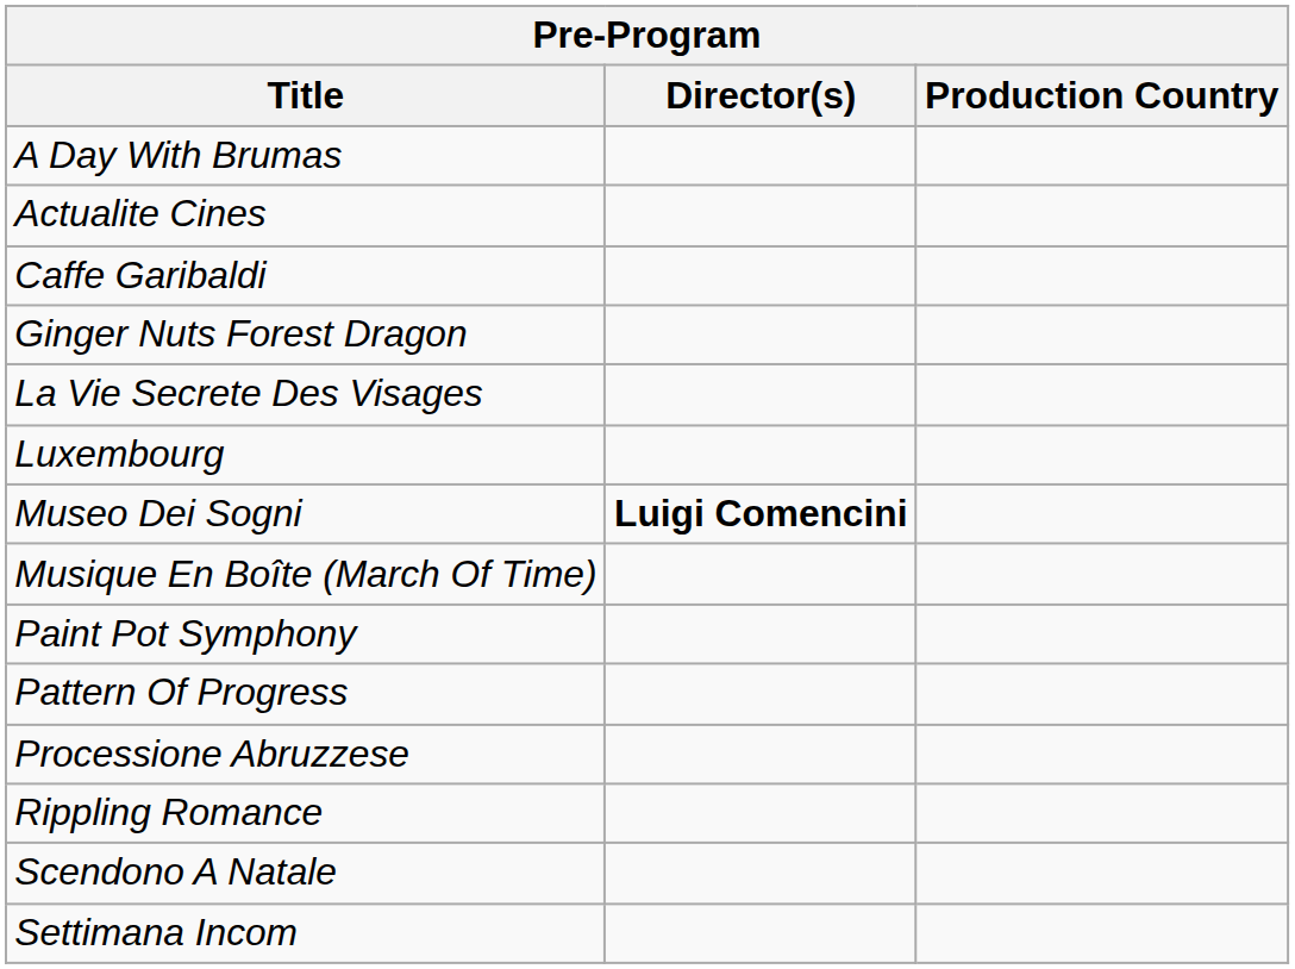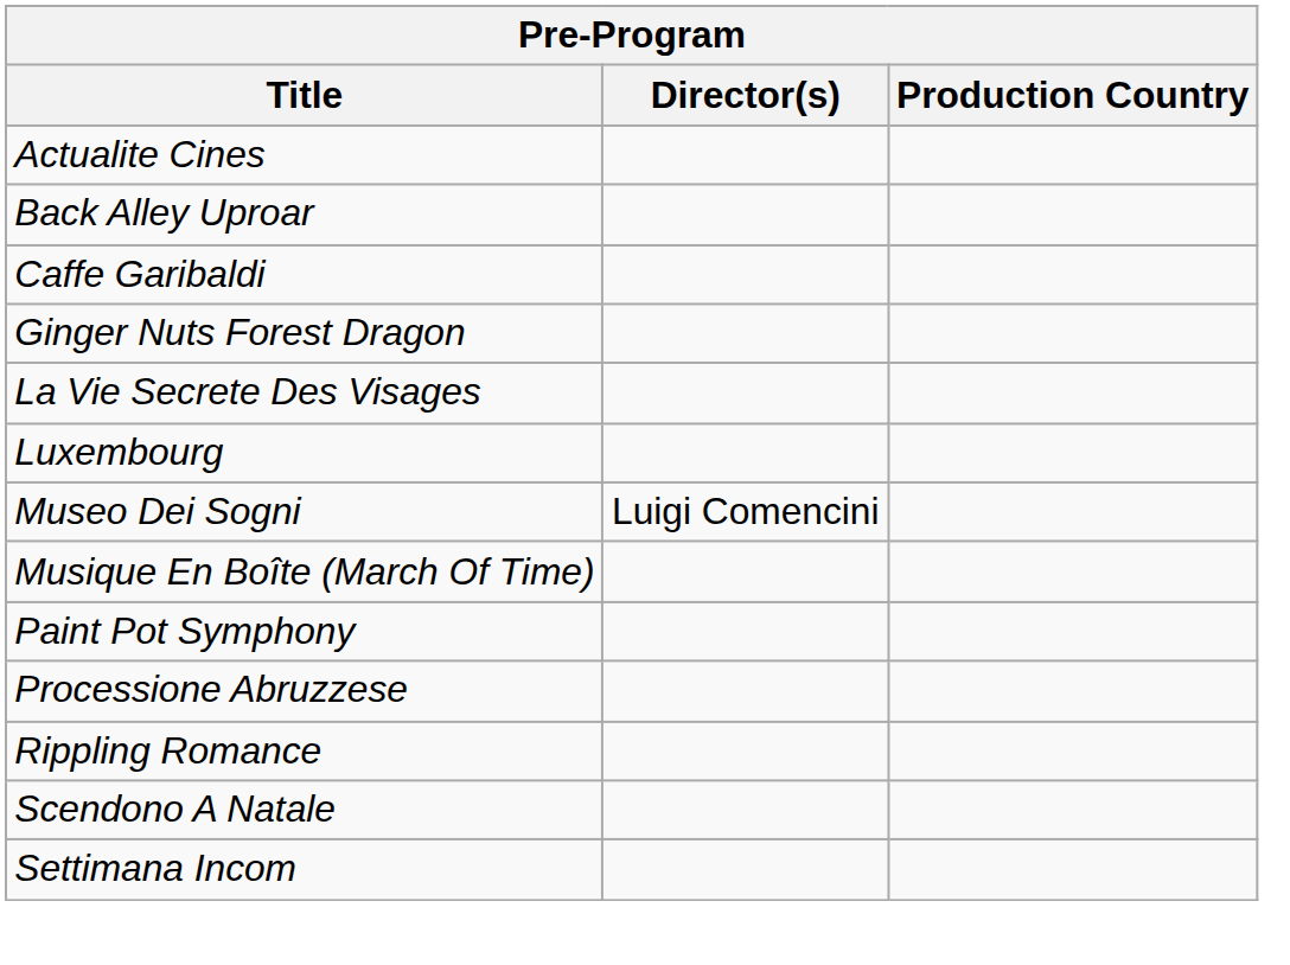- row: A Day With Brumas
+ row: Back Alley Uproar
Museo Dei Sogni | Director(s): bold -> normal
- row: Pattern Of Progress
